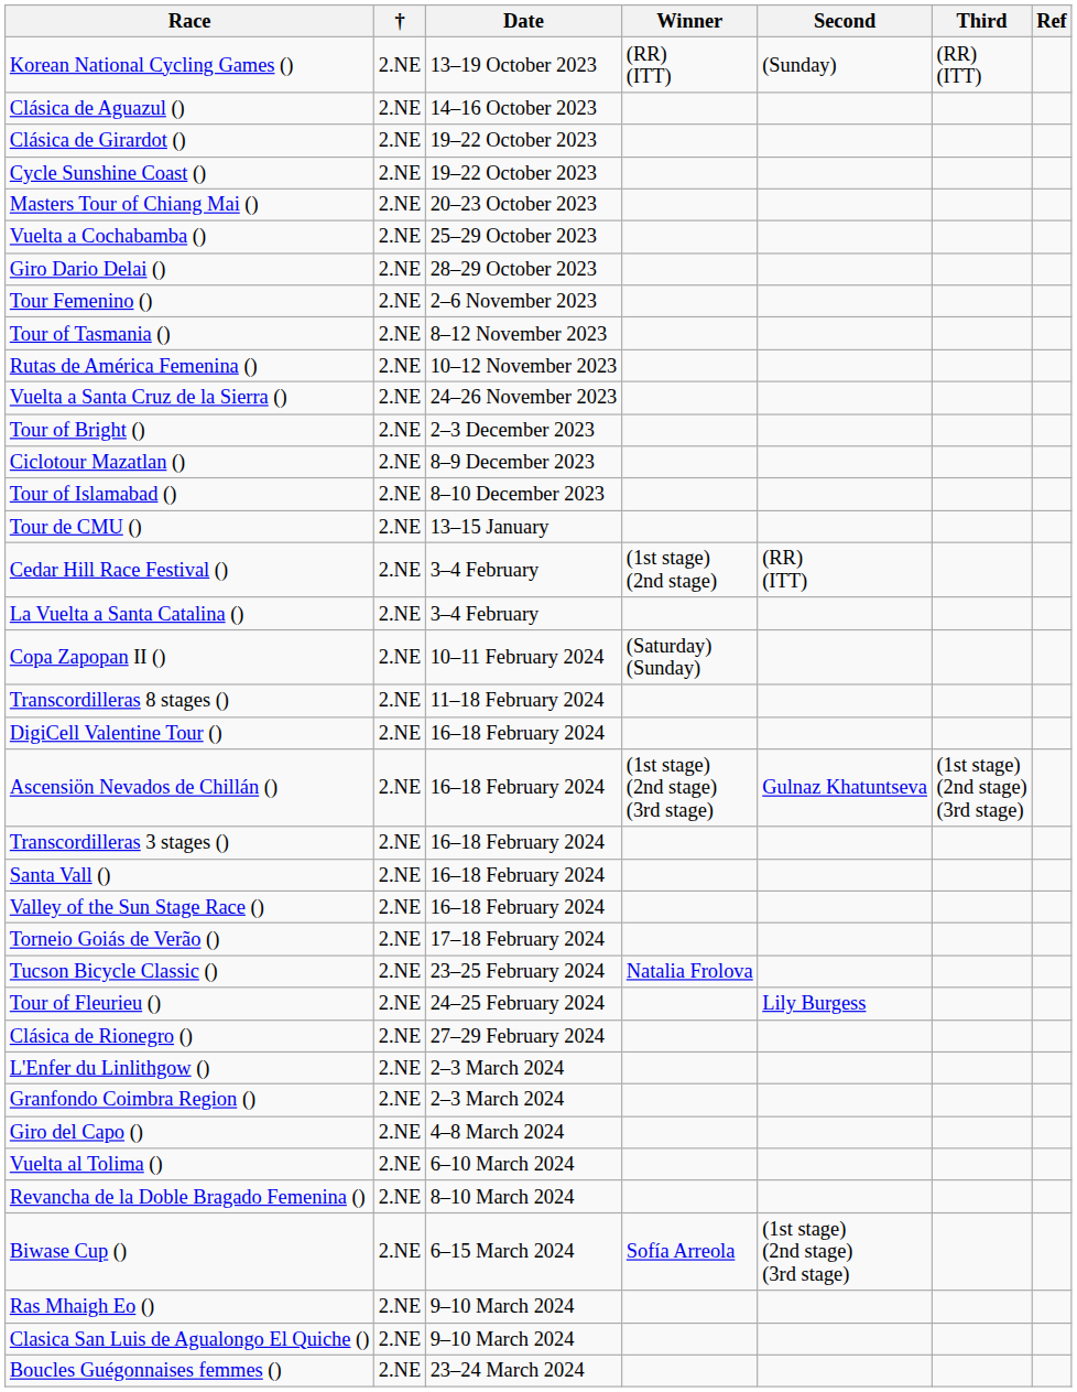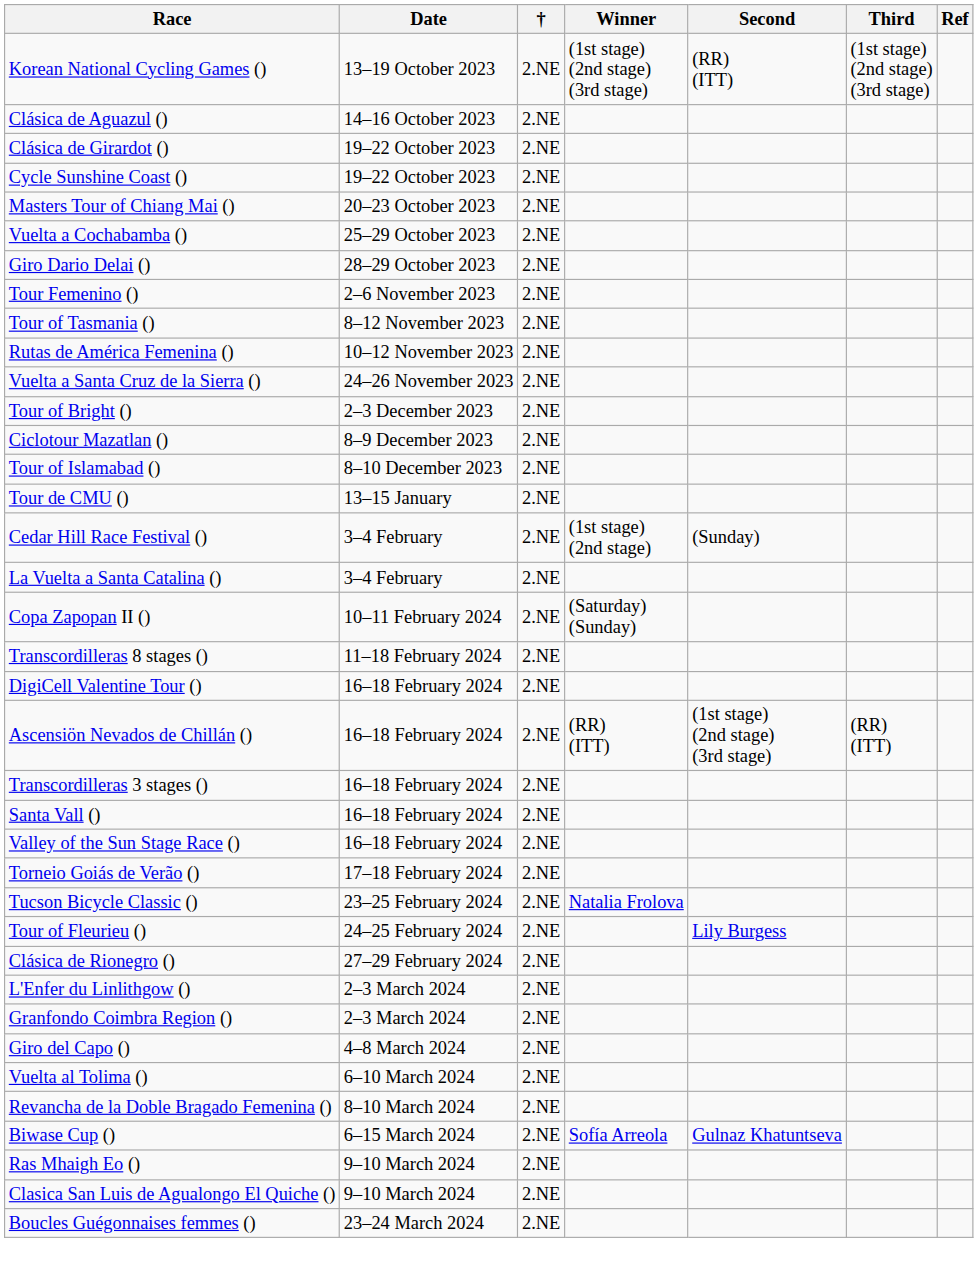columns swapped: Date <-> †
Korean National Cycling Games () | Winner: (RR) (ITT) -> (1st stage) (2nd stage) (3rd stage)
Korean National Cycling Games () | Second: (Sunday) -> (RR) (ITT)
Korean National Cycling Games () | Third: (RR) (ITT) -> (1st stage) (2nd stage) (3rd stage)
Cedar Hill Race Festival () | Second: (RR) (ITT) -> (Sunday)
Ascensiön Nevados de Chillán () | Winner: (1st stage) (2nd stage) (3rd stage) -> (RR) (ITT)
Ascensiön Nevados de Chillán () | Second: Gulnaz Khatuntseva -> (1st stage) (2nd stage) (3rd stage)
Ascensiön Nevados de Chillán () | Third: (1st stage) (2nd stage) (3rd stage) -> (RR) (ITT)
Biwase Cup () | Second: (1st stage) (2nd stage) (3rd stage) -> Gulnaz Khatuntseva
